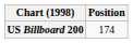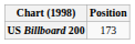US Billboard 200 | Position: 174 -> 173
